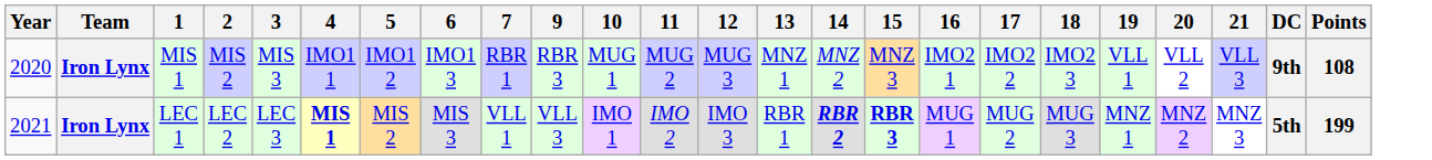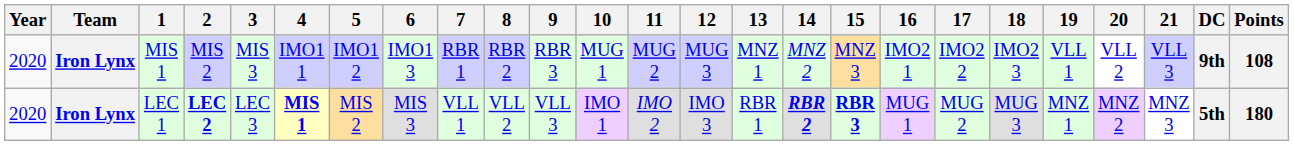+ column: 8 | RBR 2 | VLL 2
LEC 1 | Year: 2021 -> 2020
LEC 1 | 2: normal -> bold
LEC 1 | Points: 199 -> 180
